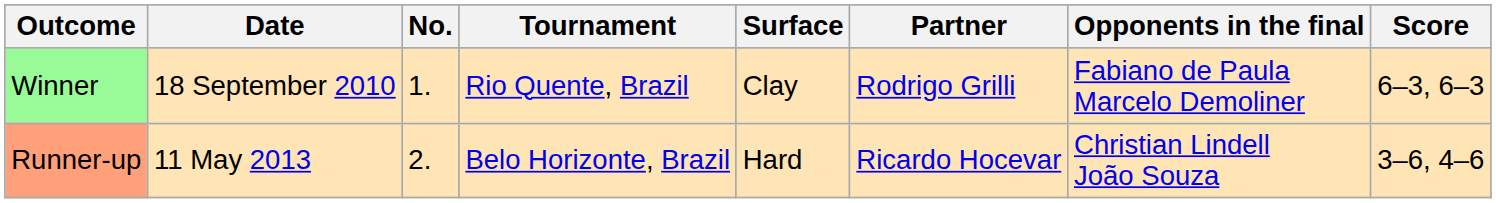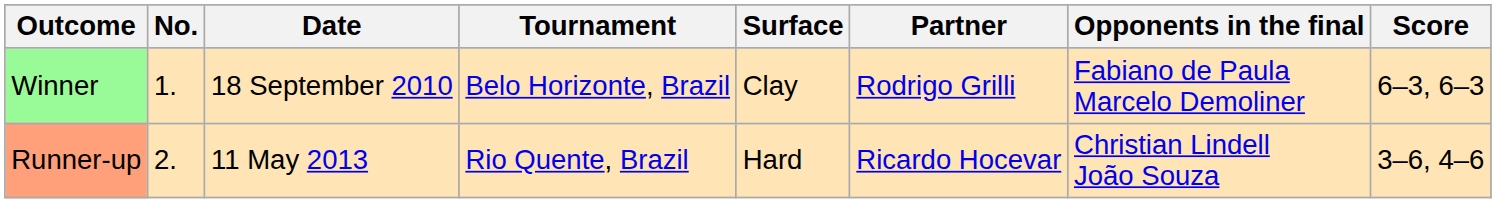columns swapped: No. <-> Date
Winner | Tournament: Rio Quente, Brazil -> Belo Horizonte, Brazil
Runner-up | Tournament: Belo Horizonte, Brazil -> Rio Quente, Brazil
